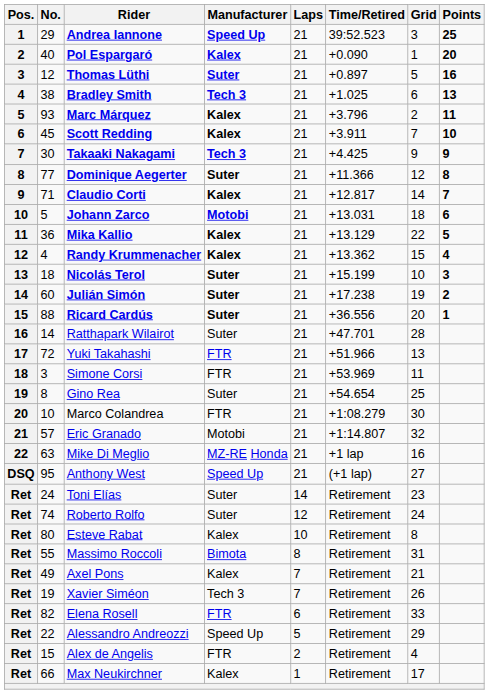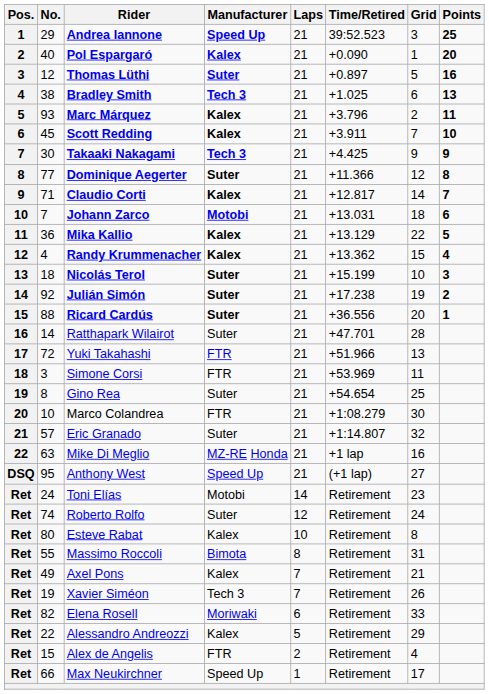Johann Zarco | No.: 5 -> 7
Julián Simón | No.: 60 -> 92
Eric Granado | Manufacturer: Motobi -> Suter
Toni Elías | Manufacturer: Suter -> Motobi
Elena Rosell | Manufacturer: FTR -> Moriwaki
Alessandro Andreozzi | Manufacturer: Speed Up -> Kalex
Max Neukirchner | Manufacturer: Kalex -> Speed Up
